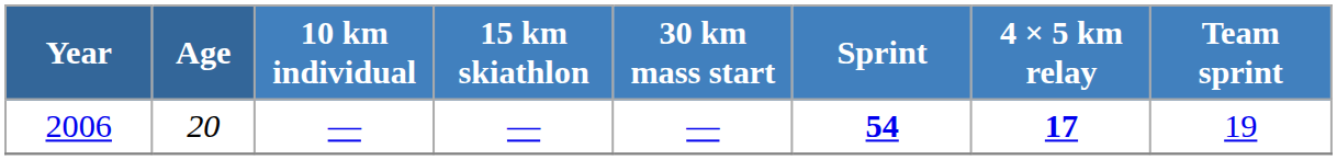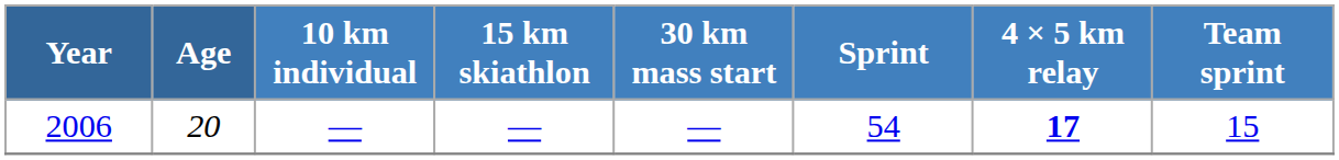2006 | Sprint: bold -> normal
2006 | Team sprint: 19 -> 15
